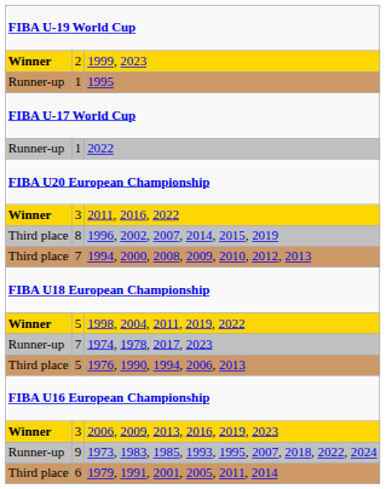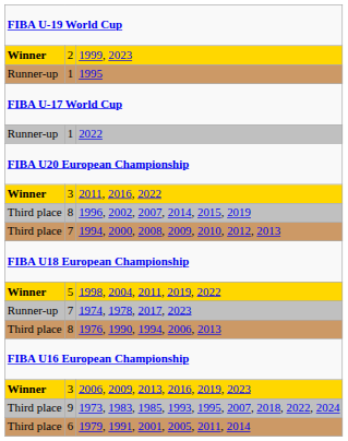1976, 1990, 1994, 2006, 2013 | column 2: 5 -> 8
1973, 1983, 1985, 1993, 1995, 2007, 2018, 2022, 2024 | column 1: Runner-up -> Third place
